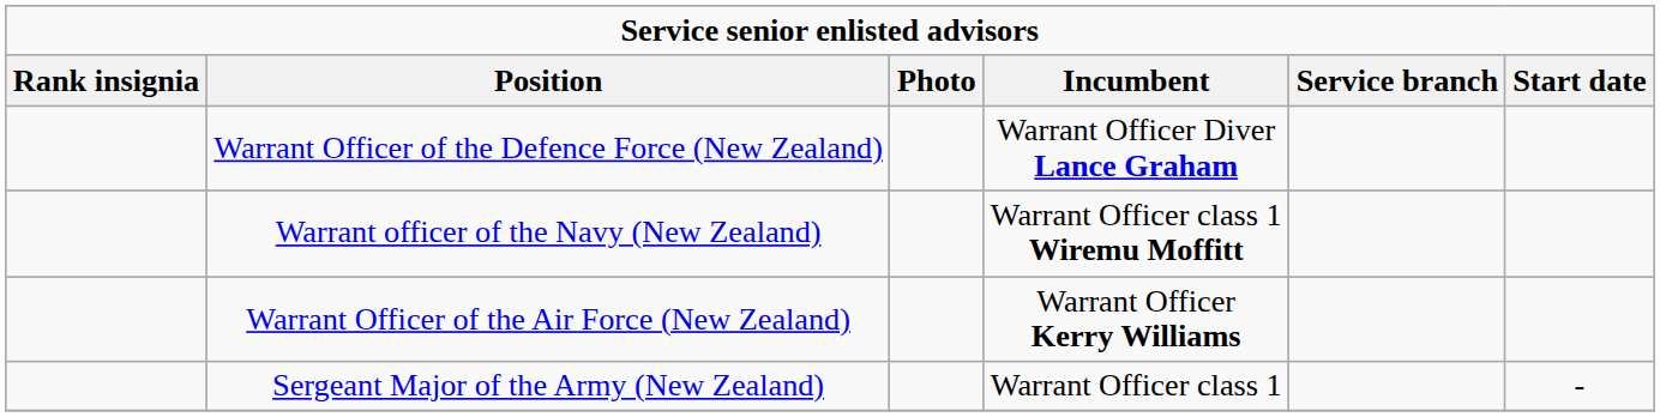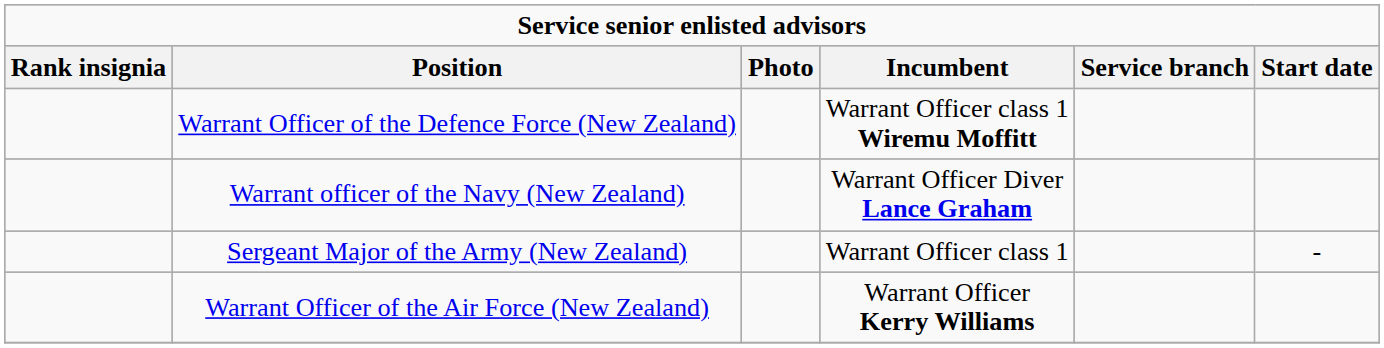Warrant Officer of the Defence Force (New Zealand) | Incumbent: Warrant Officer Diver Lance Graham -> Warrant Officer class 1 Wiremu Moffitt
Warrant officer of the Navy (New Zealand) | Incumbent: Warrant Officer class 1 Wiremu Moffitt -> Warrant Officer Diver Lance Graham
rows swapped: Sergeant Major of the Army (New Zealand) <-> Warrant Officer of the Air Force (New Zealand)
